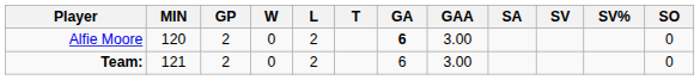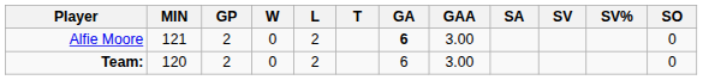Alfie Moore | MIN: 120 -> 121
Team: | MIN: 121 -> 120
